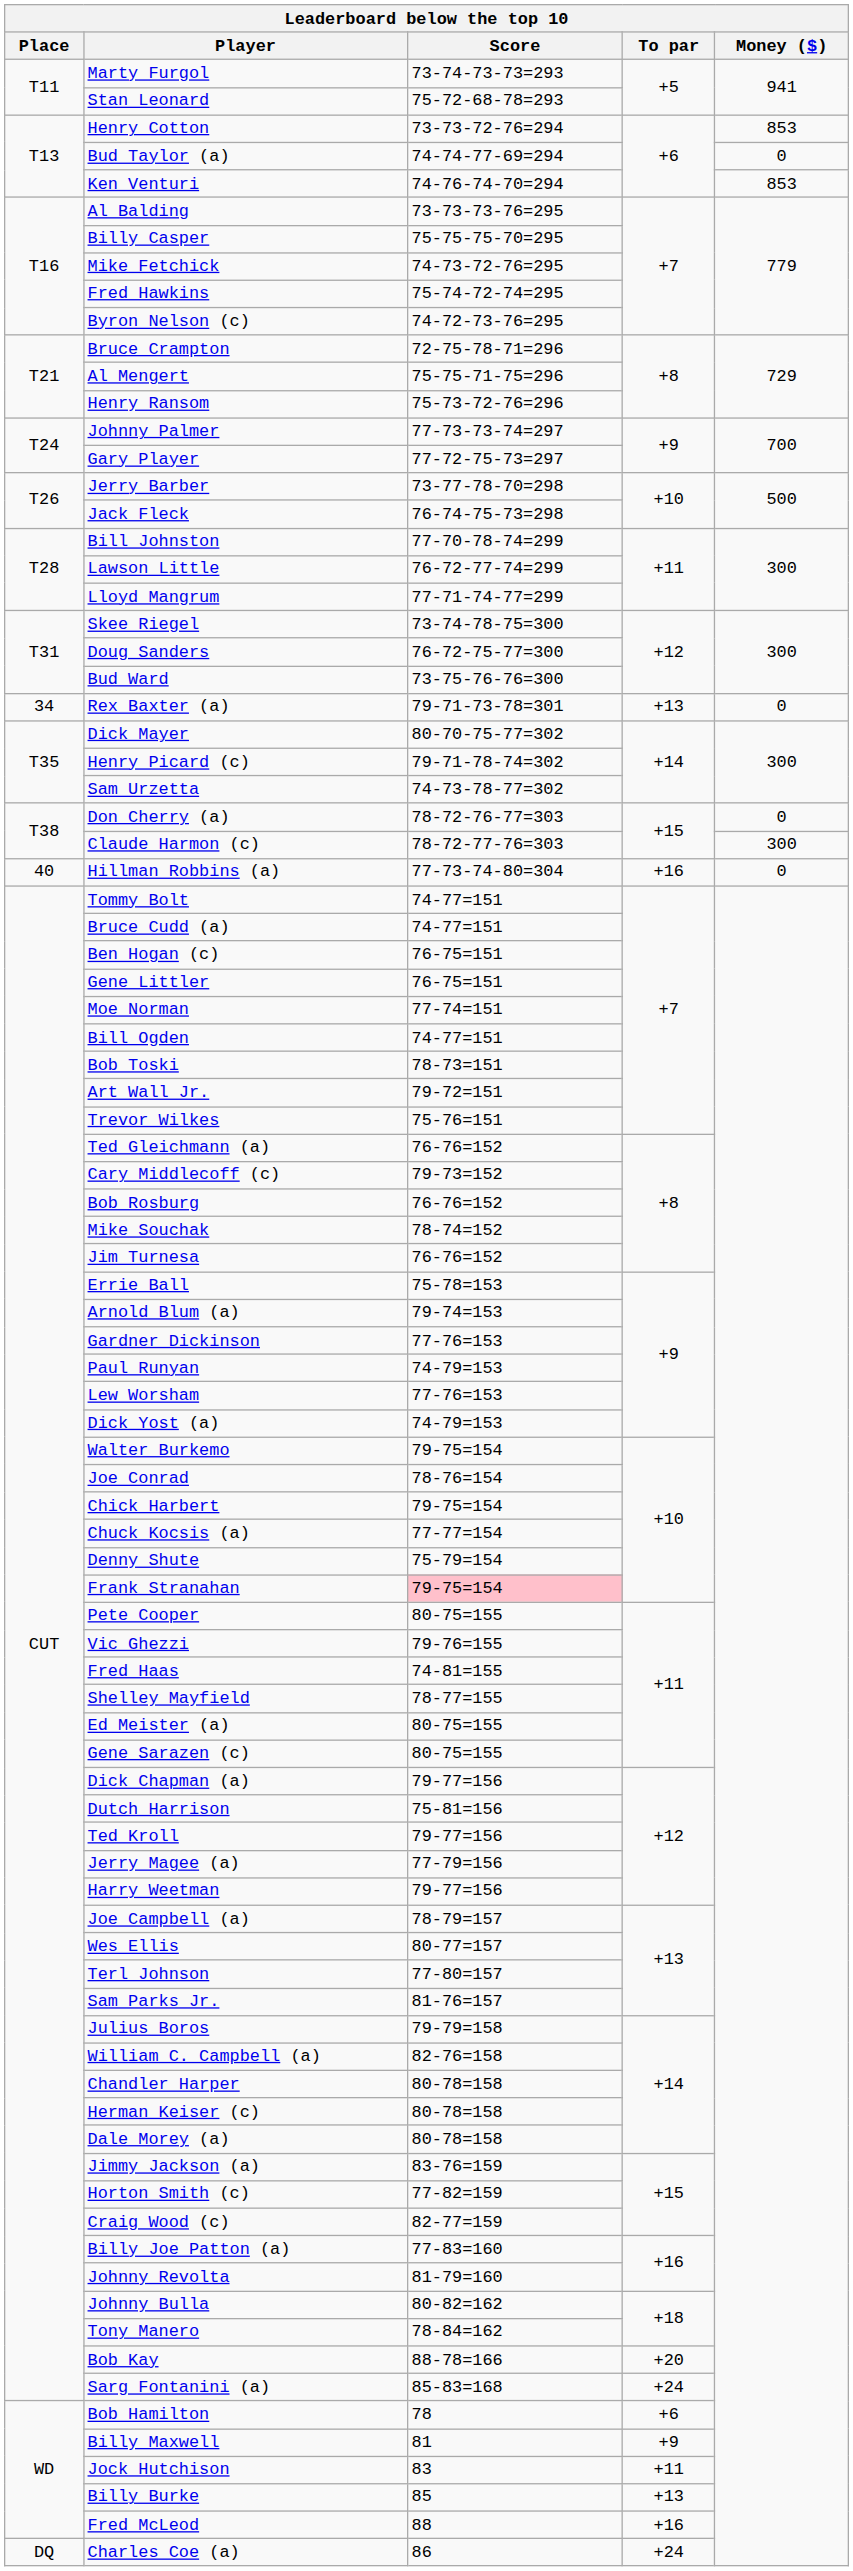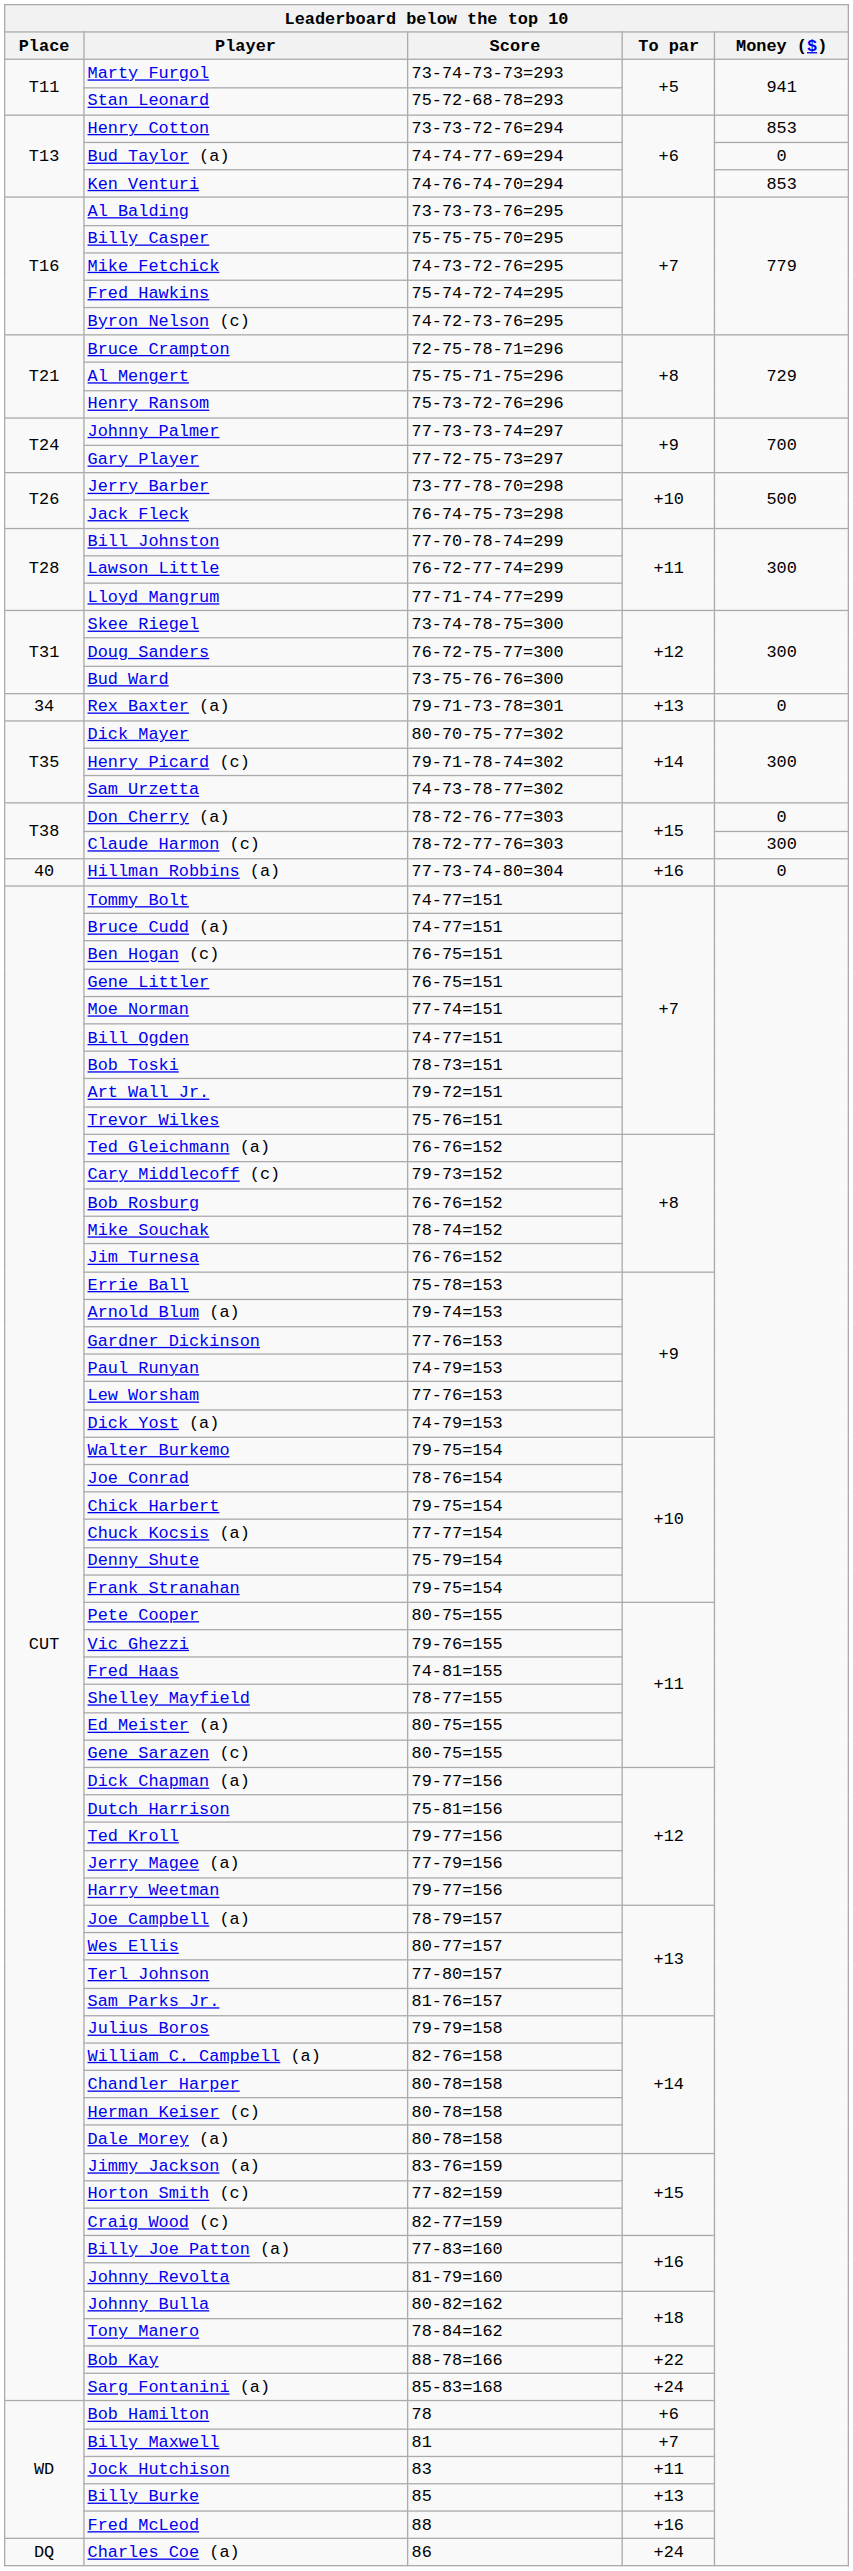Frank Stranahan | Score: pink background -> no background
Bob Kay | To par: +20 -> +22
Billy Maxwell | To par: +9 -> +7
